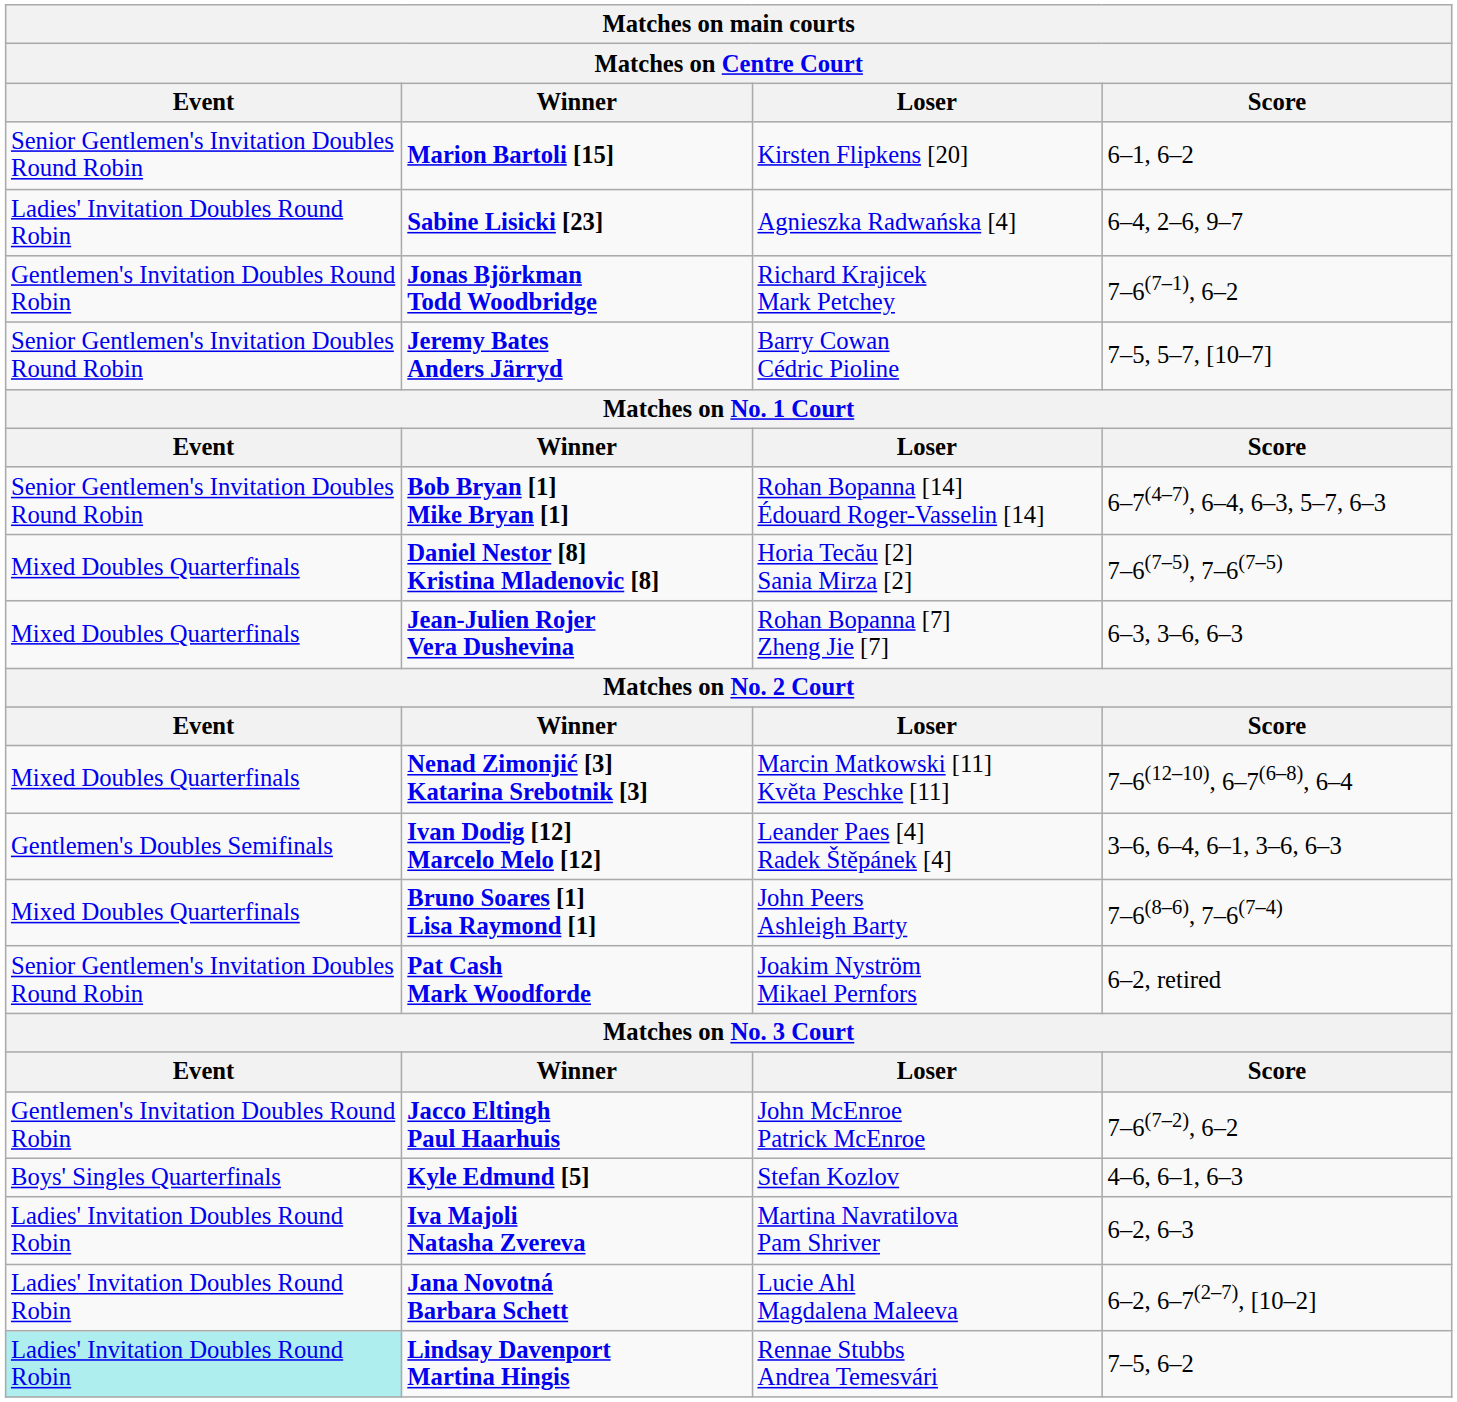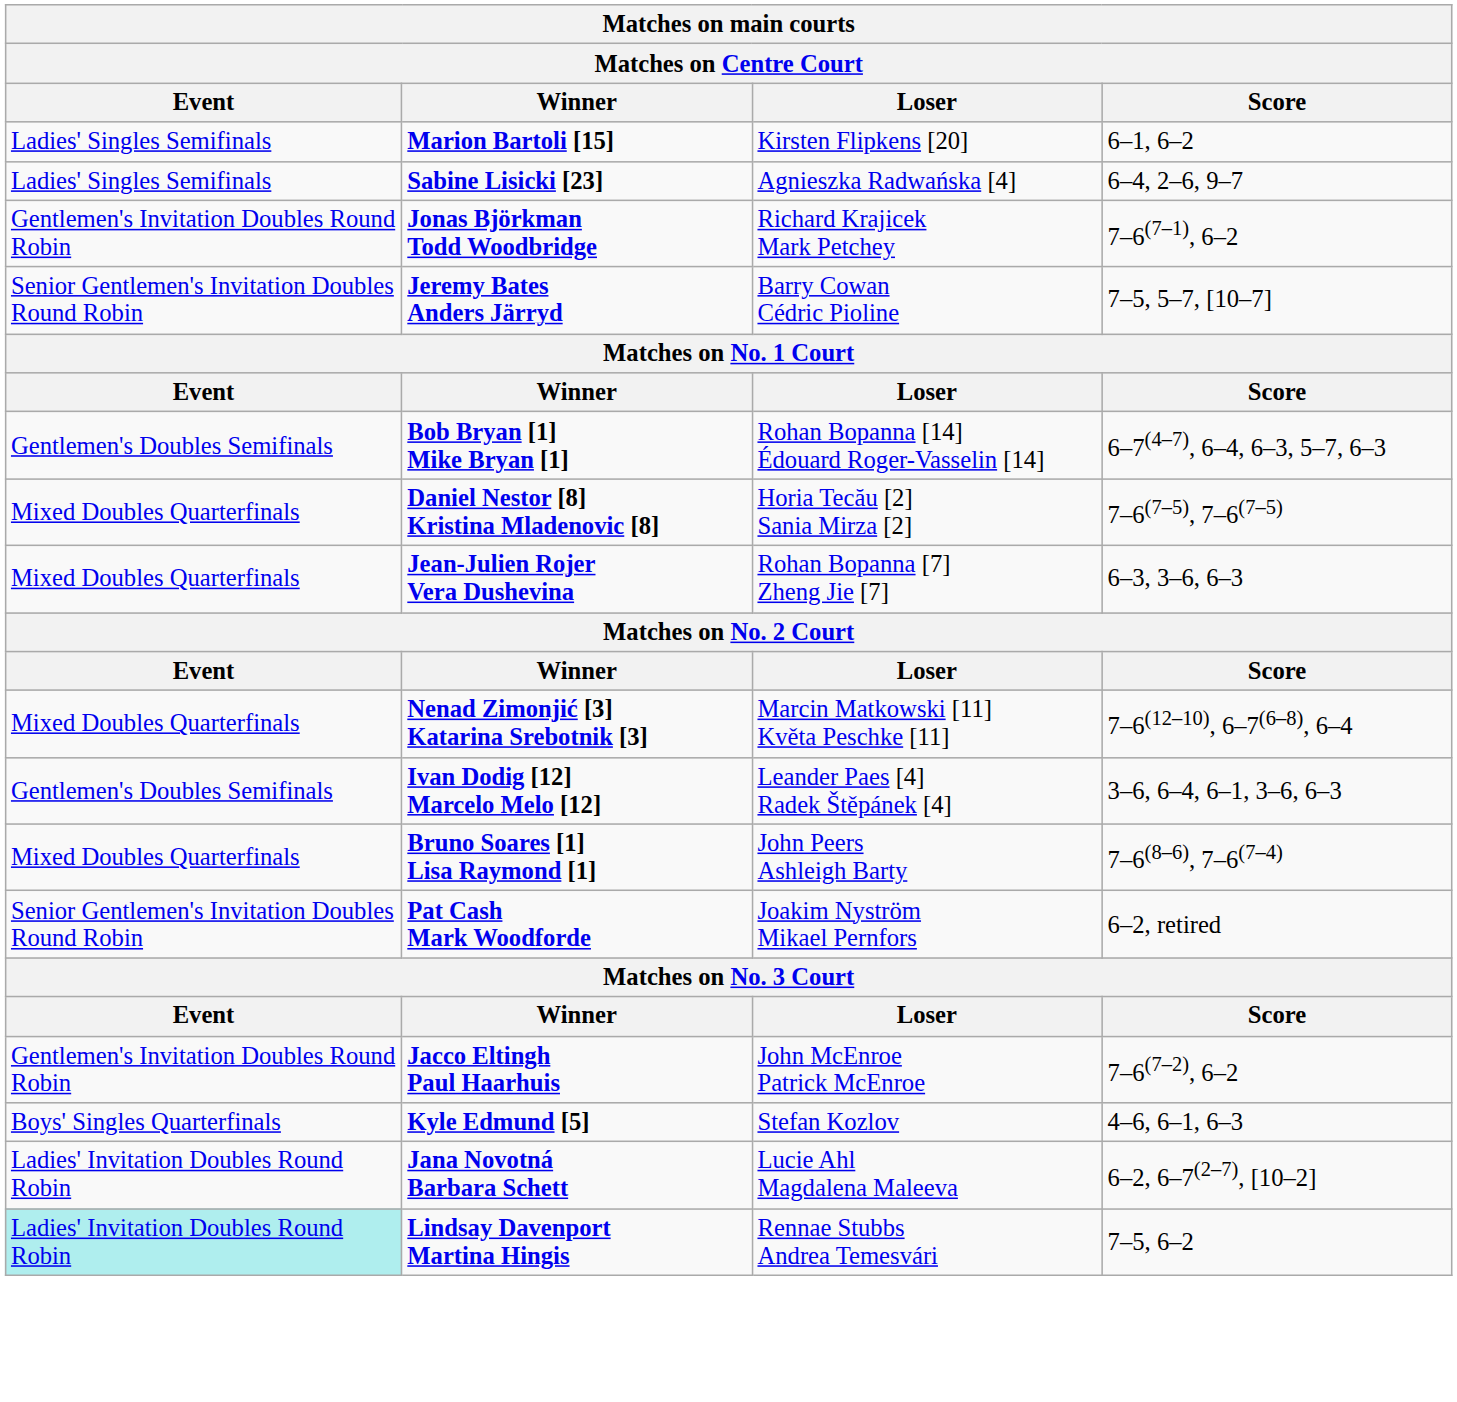Marion Bartoli [15] | Event: Senior Gentlemen's Invitation Doubles Round Robin -> Ladies' Singles Semifinals
Sabine Lisicki [23] | Event: Ladies' Invitation Doubles Round Robin -> Ladies' Singles Semifinals
Bob Bryan [1] Mike Bryan [1] | Event: Senior Gentlemen's Invitation Doubles Round Robin -> Gentlemen's Doubles Semifinals
- row: Ladies' Invitation Doubles Round Robin | Iva Majoli Natasha Zvereva | Martina Navratilova Pam Shriver | 6–2, 6–3
